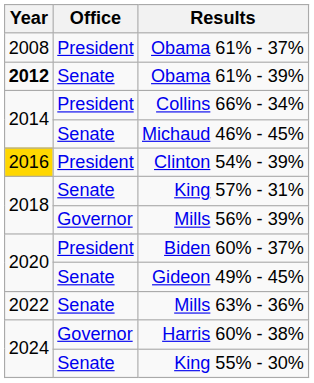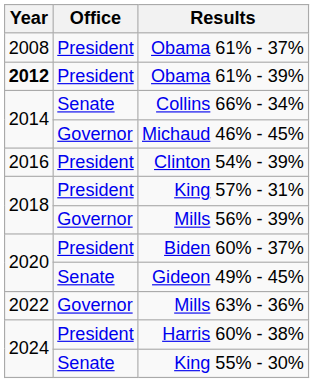Obama 61% - 39% | Office: Senate -> President
Collins 66% - 34% | Office: President -> Senate
Michaud 46% - 45% | Office: Senate -> Governor
Clinton 54% - 39% | Year: gold background -> no background
King 57% - 31% | Office: Senate -> President
Mills 63% - 36% | Office: Senate -> Governor
Harris 60% - 38% | Office: Governor -> President
